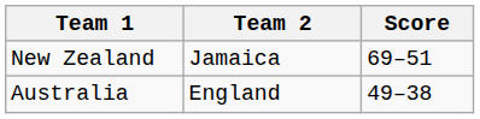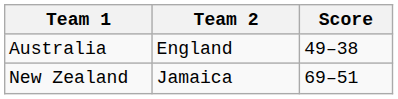rows swapped: Australia <-> New Zealand
